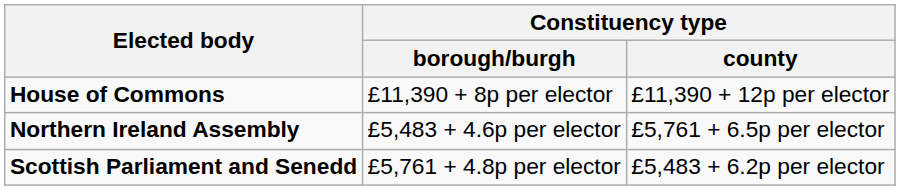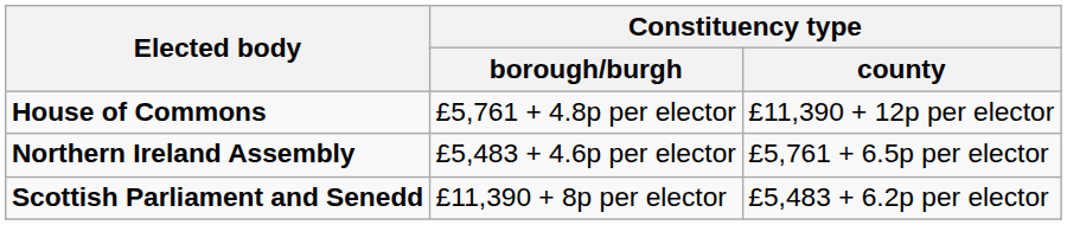House of Commons | Constituency type / borough/burgh: £11,390 + 8p per elector -> £5,761 + 4.8p per elector
Scottish Parliament and Senedd | Constituency type / borough/burgh: £5,761 + 4.8p per elector -> £11,390 + 8p per elector
